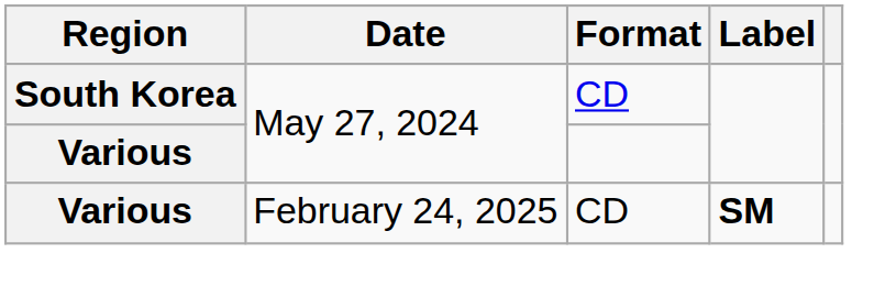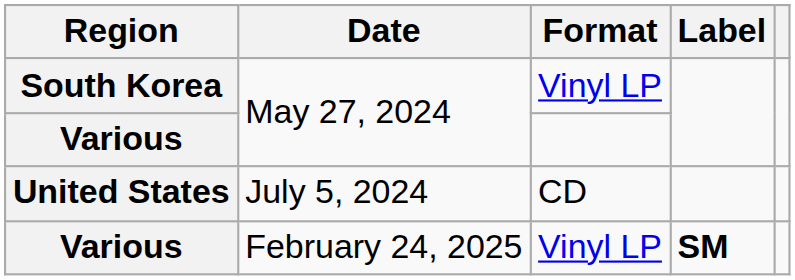South Korea | Format: CD -> Vinyl LP
+ row: United States | July 5, 2024 | CD
Various / February 24, 2025 | Format: CD -> Vinyl LP
